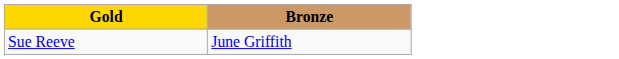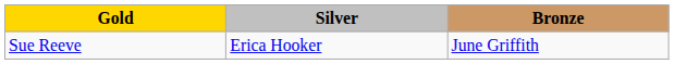+ column: Silver | Erica Hooker
